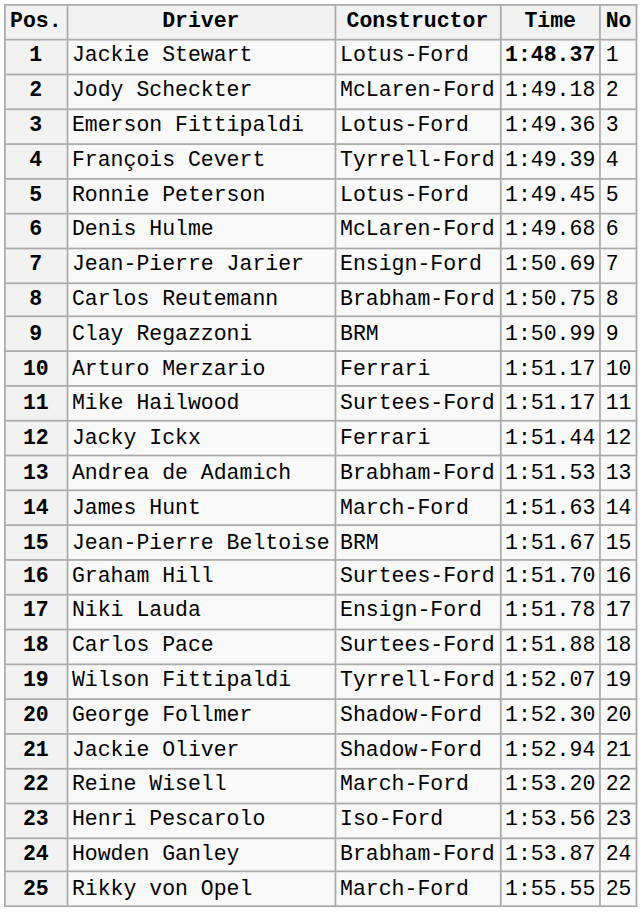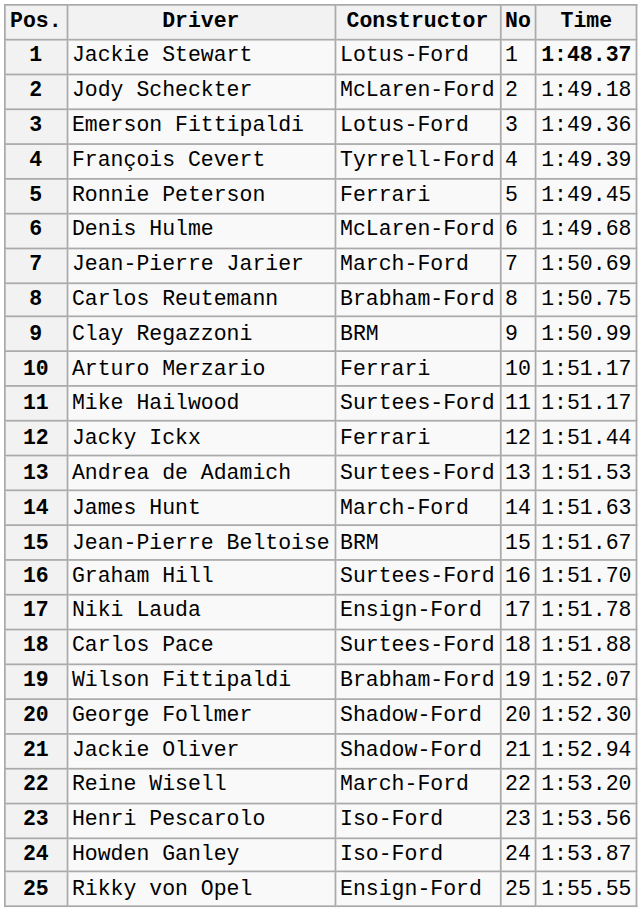columns swapped: Time <-> No
Ronnie Peterson | Constructor: Lotus-Ford -> Ferrari
Jean-Pierre Jarier | Constructor: Ensign-Ford -> March-Ford
Andrea de Adamich | Constructor: Brabham-Ford -> Surtees-Ford
Wilson Fittipaldi | Constructor: Tyrrell-Ford -> Brabham-Ford
Howden Ganley | Constructor: Brabham-Ford -> Iso-Ford
Rikky von Opel | Constructor: March-Ford -> Ensign-Ford
